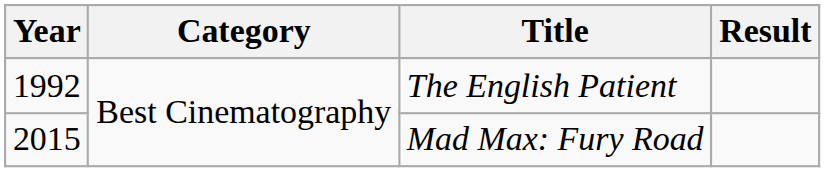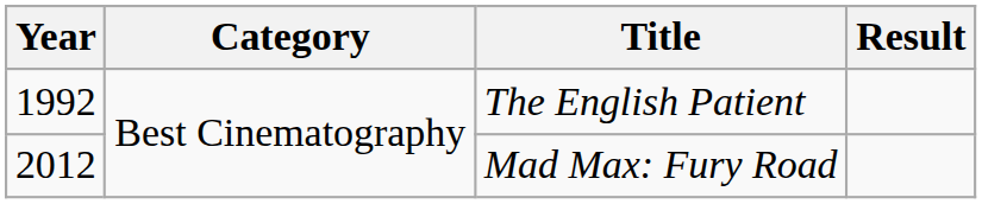Mad Max: Fury Road | Year: 2015 -> 2012
